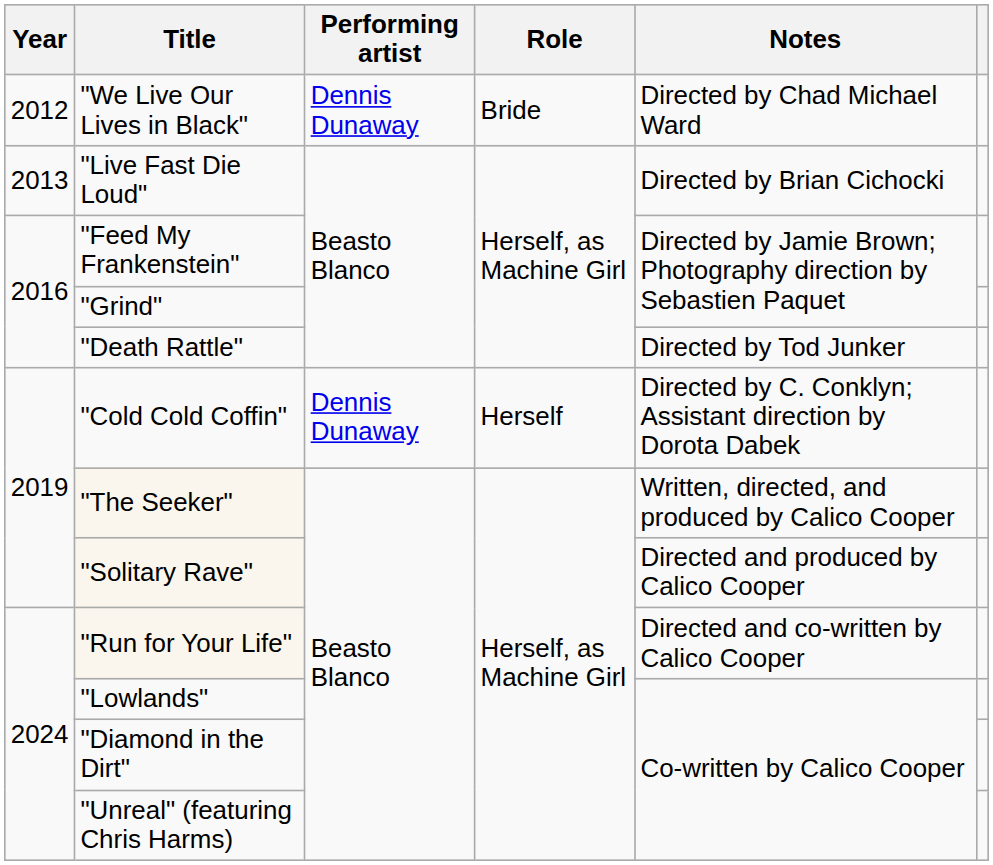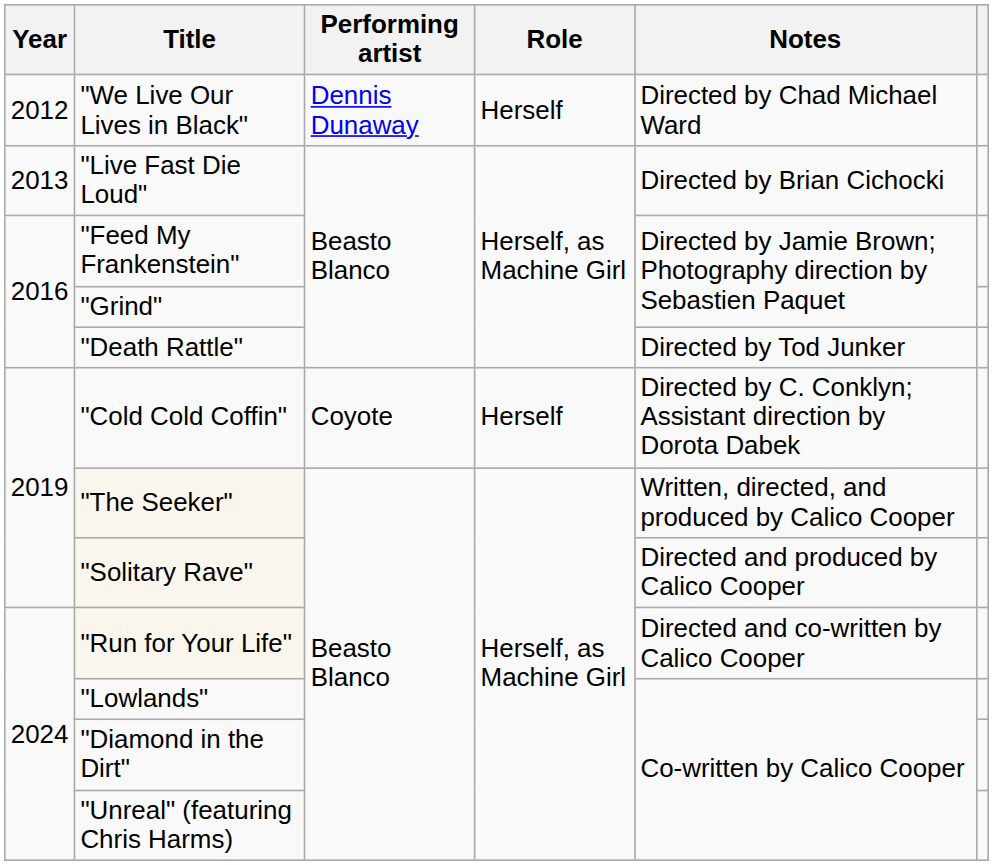"We Live Our Lives in Black" | Role: Bride -> Herself
"Cold Cold Coffin" | Performing artist: Dennis Dunaway -> Coyote
